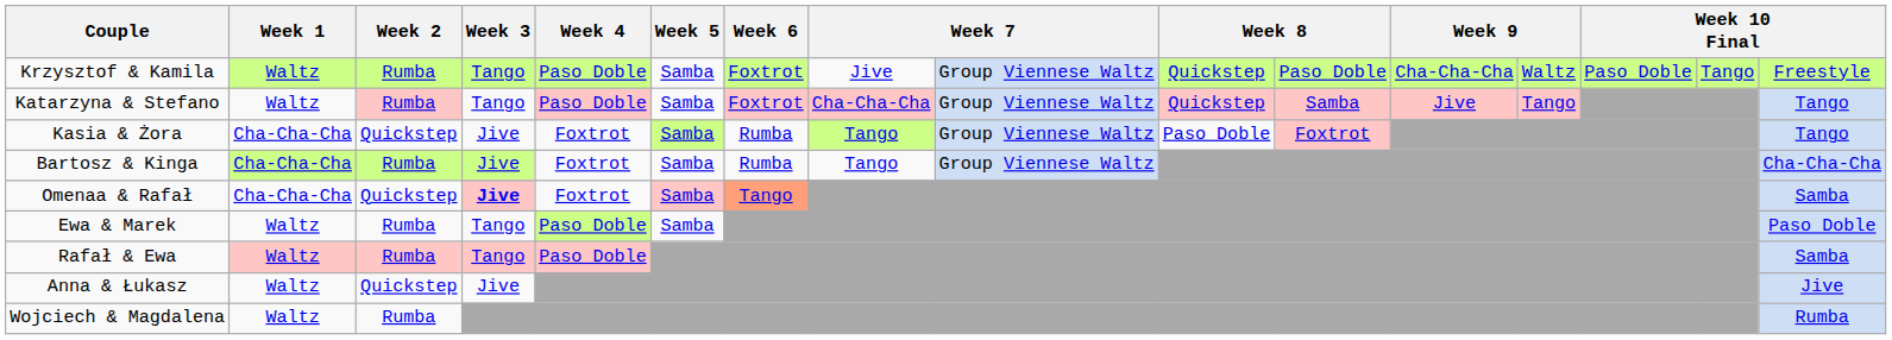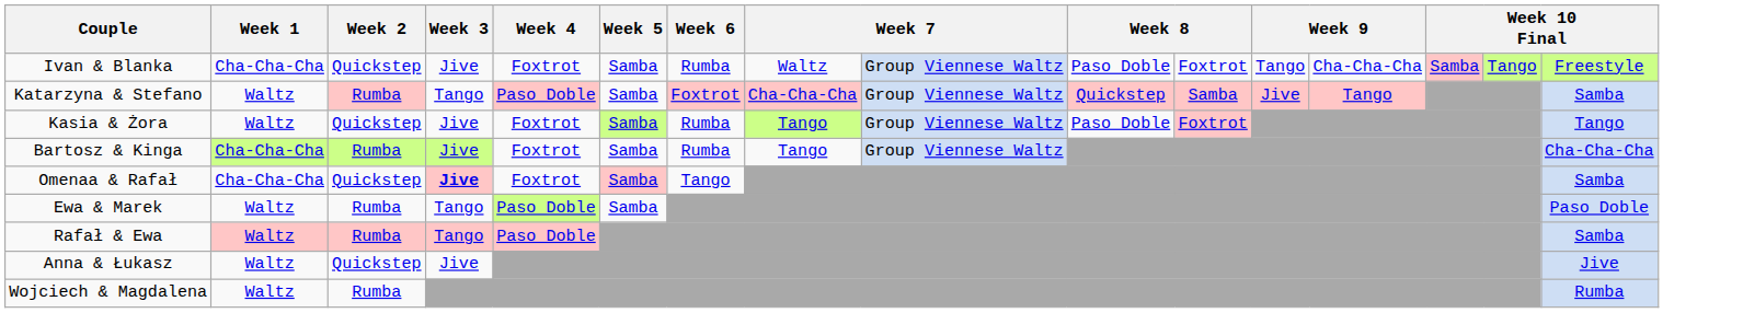- row: Krzysztof & Kamila | Waltz | Rumba | Tango | Paso Doble | Samba | Foxtrot | Jive | Group Viennese Waltz | Quickstep | Paso Doble | Cha-Cha-Cha | Waltz | Paso Doble | Tango | Freestyle
+ row: Ivan & Blanka | Cha-Cha-Cha | Quickstep | Jive | Foxtrot | Samba | Rumba | Waltz | Group Viennese Waltz | Paso Doble | Foxtrot | Tango | Cha-Cha-Cha | Samba | Tango | Freestyle
Katarzyna & Stefano | column 16: Tango -> Samba
Kasia & Żora | Week 1: Cha-Cha-Cha -> Waltz
Omenaa & Rafał | Week 6: lightsalmon background -> no background
